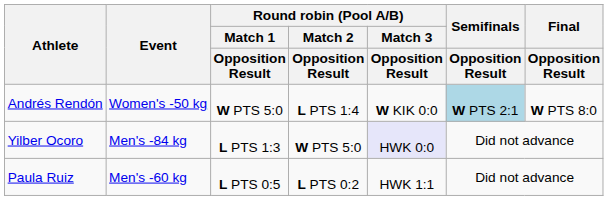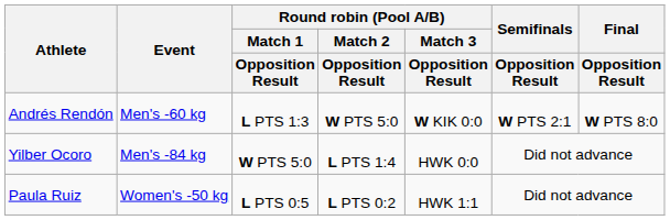Andrés Rendón | Event: Women's -50 kg -> Men's -60 kg
Andrés Rendón | Round robin (Pool A/B) / Match 1 / Opposition Result: W PTS 5:0 -> L PTS 1:3
Andrés Rendón | Round robin (Pool A/B) / Match 2 / Opposition Result: L PTS 1:4 -> W PTS 5:0
Andrés Rendón | Semifinals / Opposition Result: lightblue background -> no background
Yilber Ocoro | Round robin (Pool A/B) / Match 1 / Opposition Result: L PTS 1:3 -> W PTS 5:0
Yilber Ocoro | Round robin (Pool A/B) / Match 2 / Opposition Result: W PTS 5:0 -> L PTS 1:4
Yilber Ocoro | Round robin (Pool A/B) / Match 3 / Opposition Result: lavender background -> no background
Paula Ruiz | Event: Men's -60 kg -> Women's -50 kg
